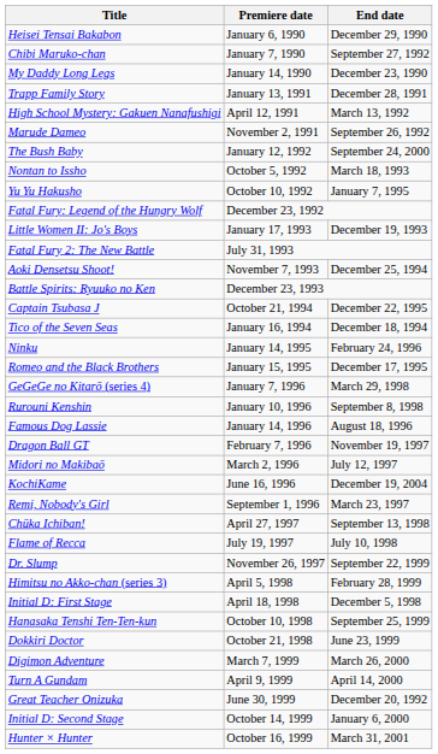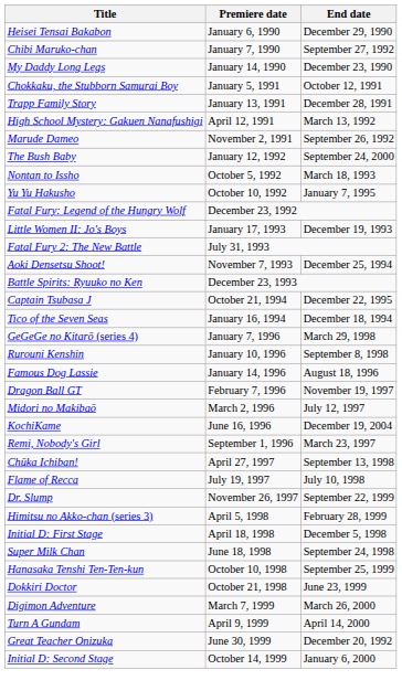+ row: Chokkaku, the Stubborn Samurai Boy | January 5, 1991 | October 12, 1991
- row: Ninku | January 14, 1995 | February 24, 1996
- row: Romeo and the Black Brothers | January 15, 1995 | December 17, 1995
+ row: Super Milk Chan | June 18, 1998 | September 24, 1998
- row: Hunter × Hunter | October 16, 1999 | March 31, 2001
